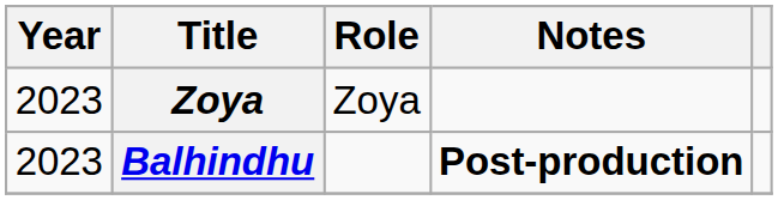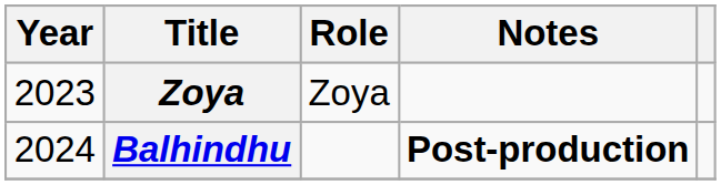Balhindhu | Year: 2023 -> 2024
